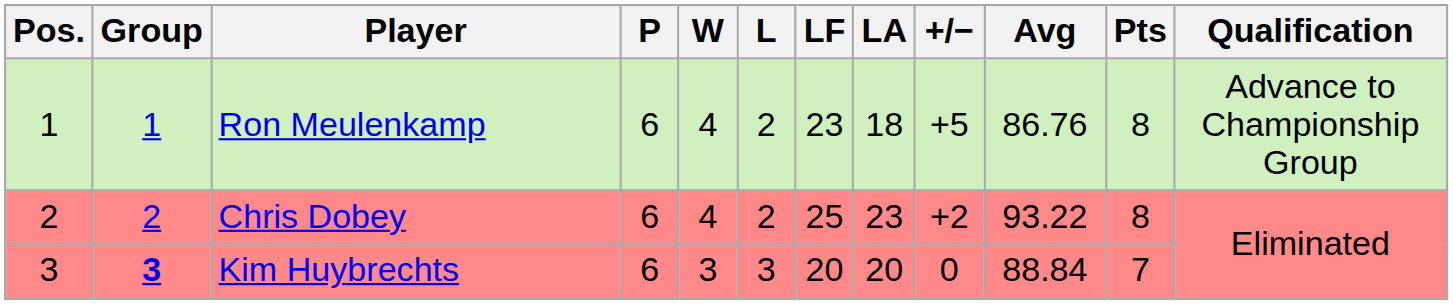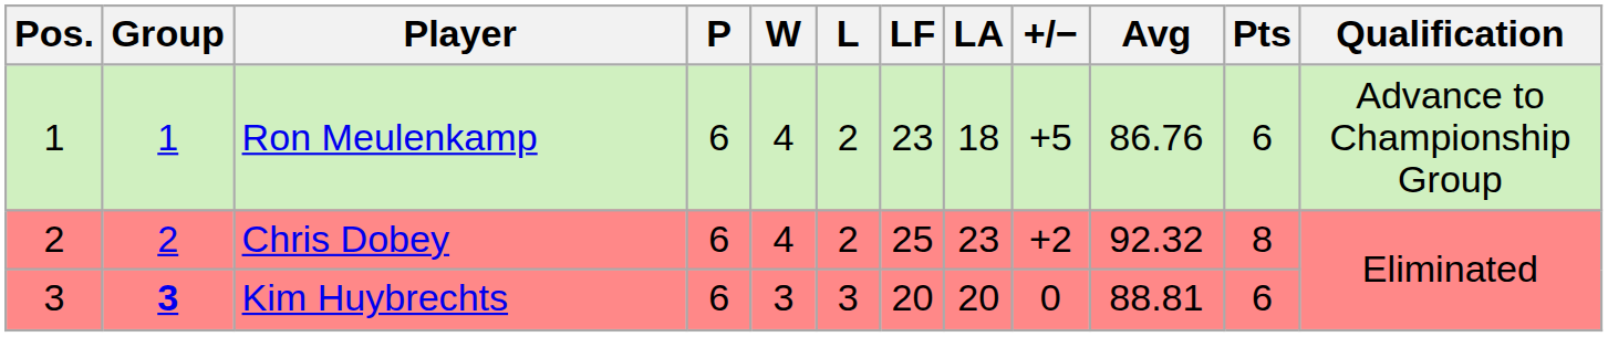Ron Meulenkamp | Pts: 8 -> 6
Chris Dobey | Avg: 93.22 -> 92.32
Kim Huybrechts | Avg: 88.84 -> 88.81
Kim Huybrechts | Pts: 7 -> 6
